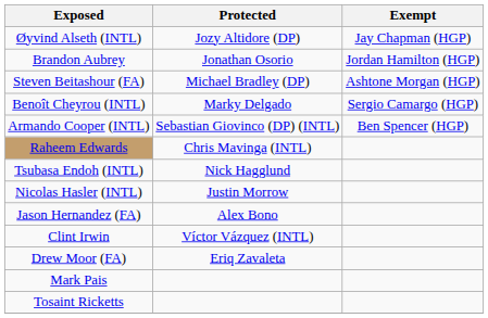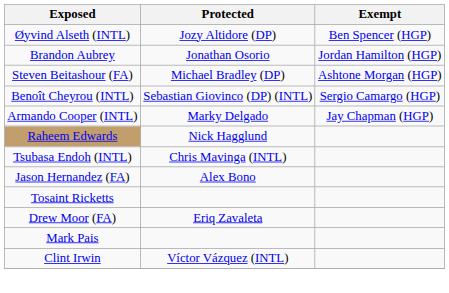Øyvind Alseth (INTL) | Exempt: Jay Chapman (HGP) -> Ben Spencer (HGP)
Benoît Cheyrou (INTL) | Protected: Marky Delgado -> Sebastian Giovinco (DP) (INTL)
Armando Cooper (INTL) | Protected: Sebastian Giovinco (DP) (INTL) -> Marky Delgado
Armando Cooper (INTL) | Exempt: Ben Spencer (HGP) -> Jay Chapman (HGP)
Raheem Edwards | Protected: Chris Mavinga (INTL) -> Nick Hagglund
Tsubasa Endoh (INTL) | Protected: Nick Hagglund -> Chris Mavinga (INTL)
- row: Nicolas Hasler (INTL) | Justin Morrow
rows swapped: Clint Irwin <-> Tosaint Ricketts
